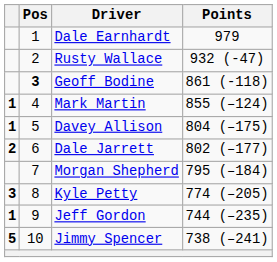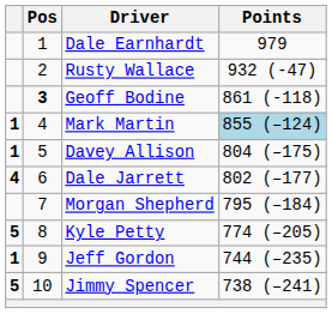Mark Martin | Points: no background -> lightblue background
Dale Jarrett | column 1: 2 -> 4
Kyle Petty | column 1: 3 -> 5
